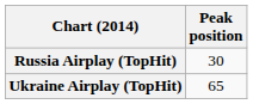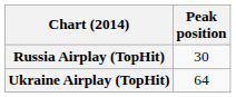Ukraine Airplay (TopHit) | Peak position: 65 -> 64
